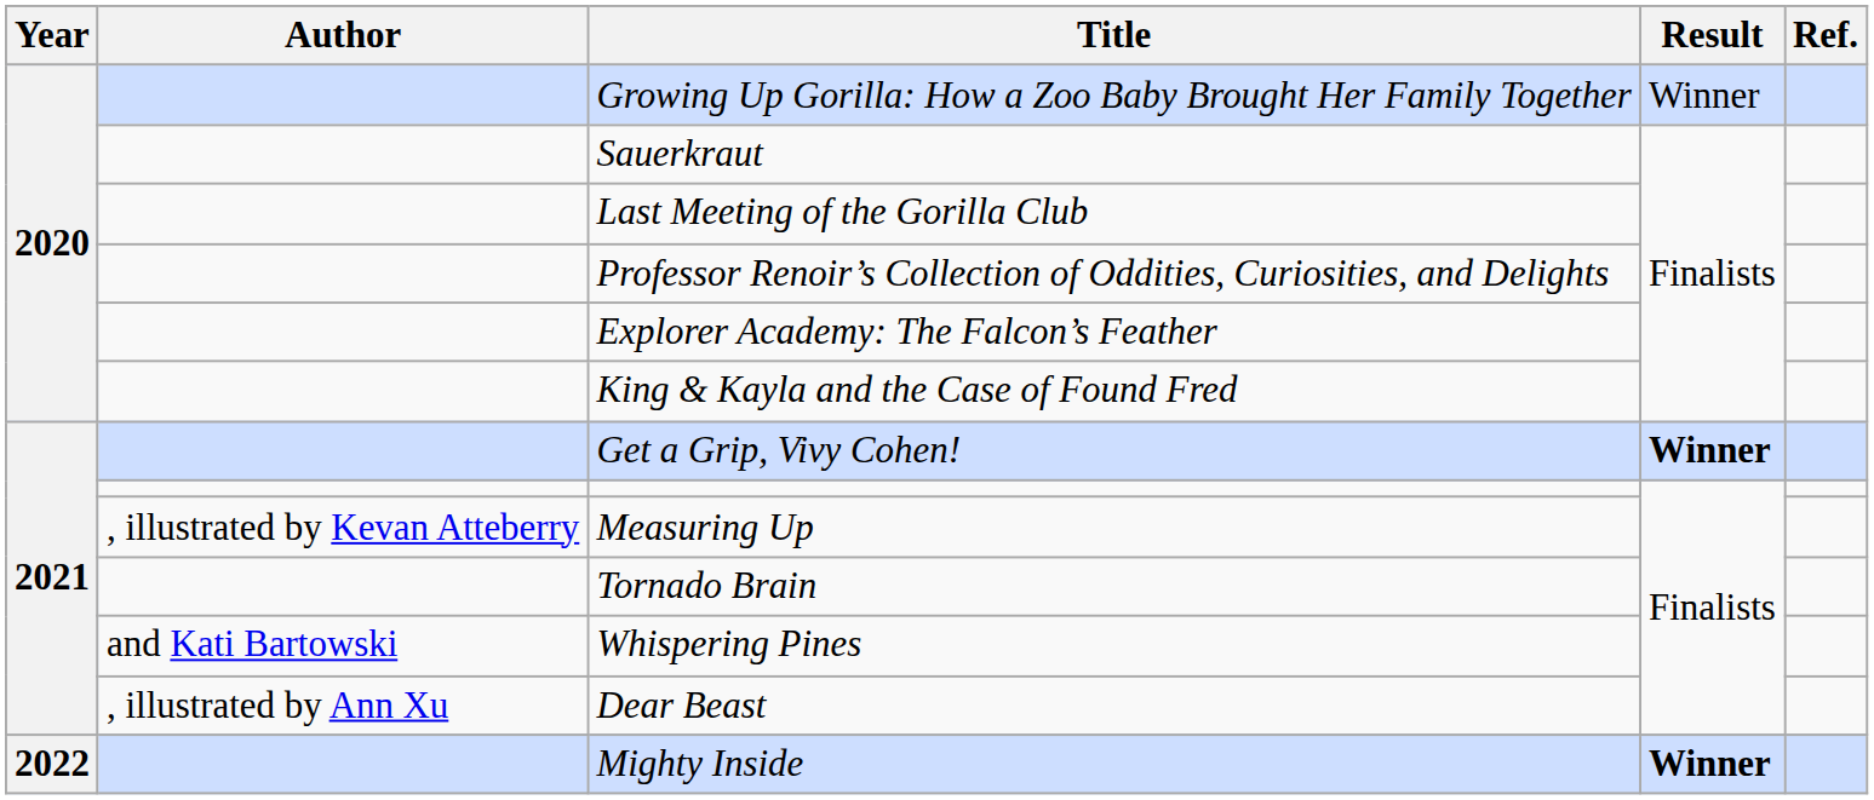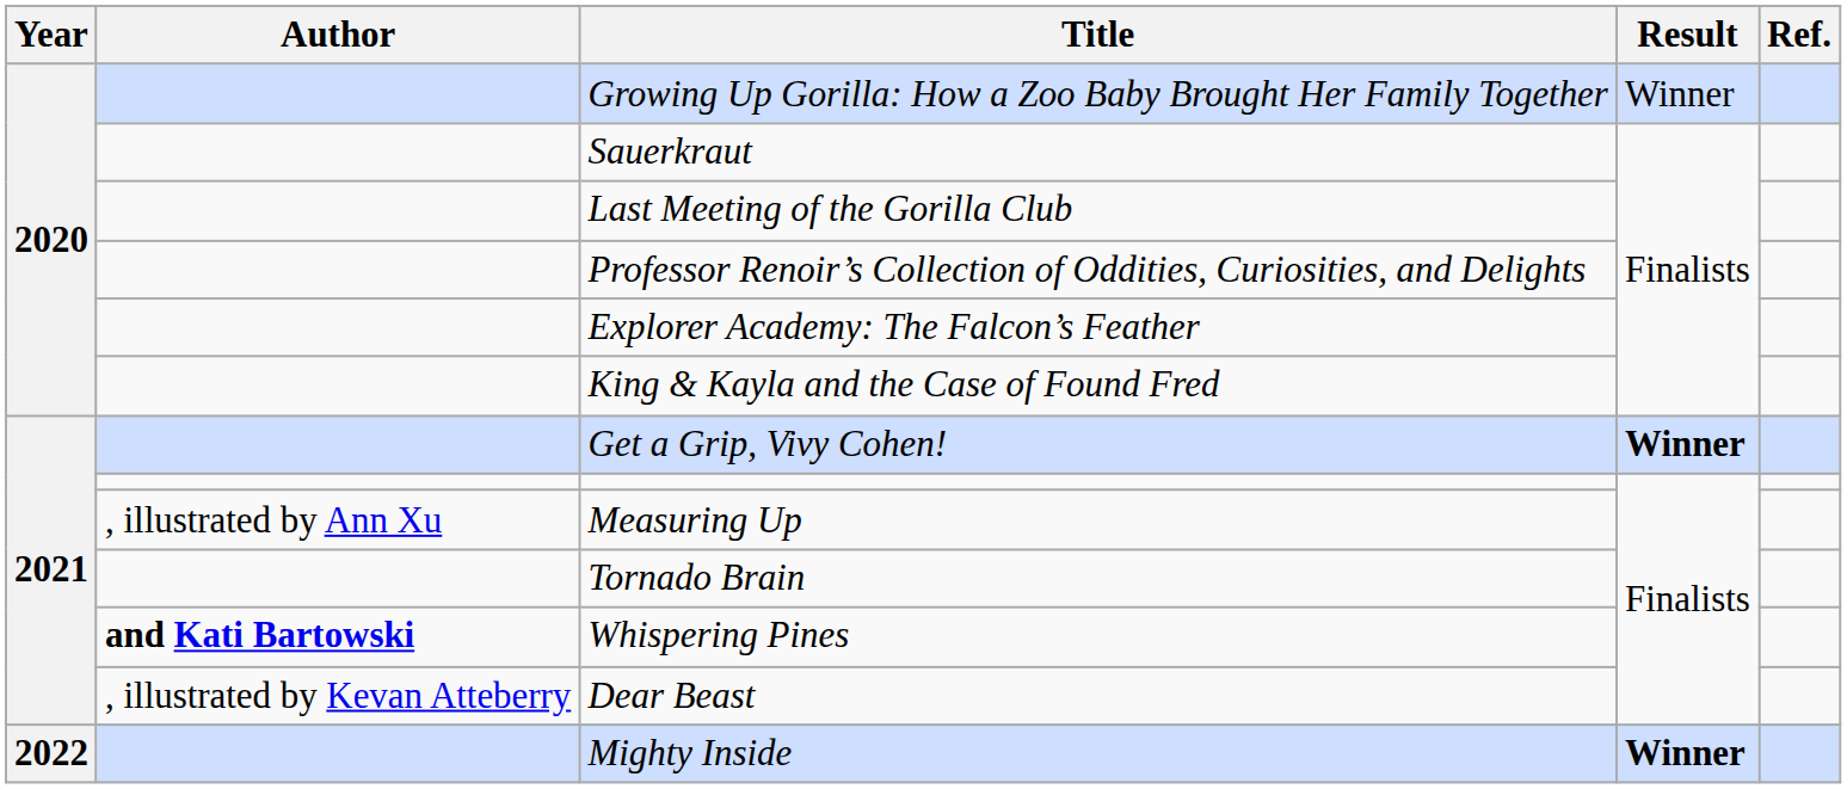Measuring Up | Author: , illustrated by Kevan Atteberry -> , illustrated by Ann Xu
Whispering Pines | Author: normal -> bold
Dear Beast | Author: , illustrated by Ann Xu -> , illustrated by Kevan Atteberry
